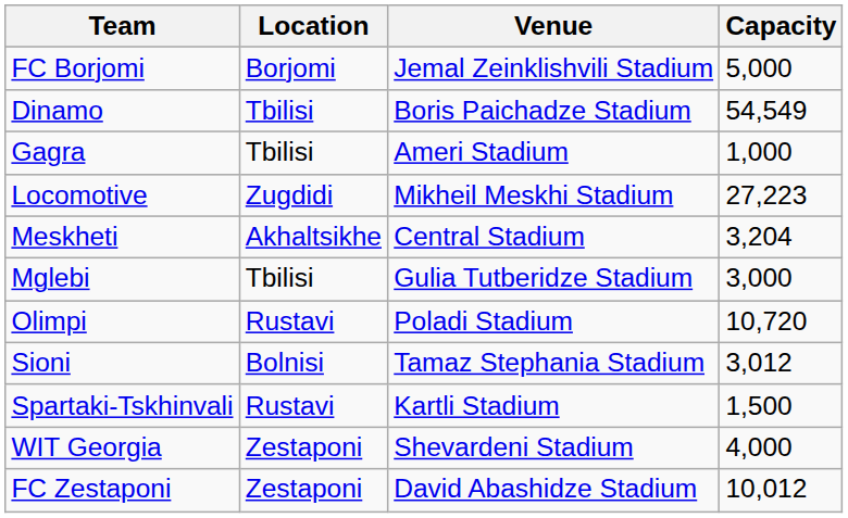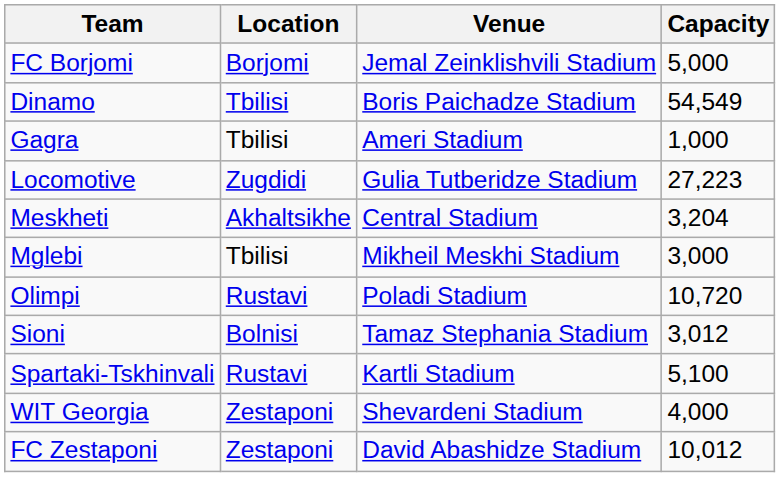Locomotive | Venue: Mikheil Meskhi Stadium -> Gulia Tutberidze Stadium
Mglebi | Venue: Gulia Tutberidze Stadium -> Mikheil Meskhi Stadium
Spartaki-Tskhinvali | Capacity: 1,500 -> 5,100
